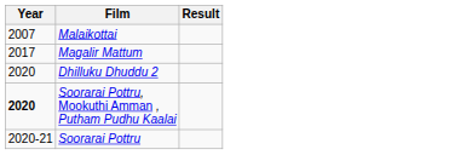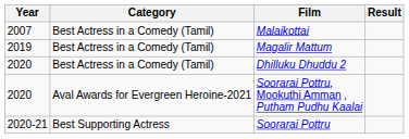+ column: Category | Best Actress in a Comedy (Tamil) | Best Actress in a Comedy (Tamil) | Best Actress in a Comedy (Tamil) | Aval Awards for Evergreen Heroine-2021 | Best Supporting Actress
Magalir Mattum | Year: 2017 -> 2019
Soorarai Pottru, Mookuthi Amman , Putham Pudhu Kaalai | Year: bold -> normal
